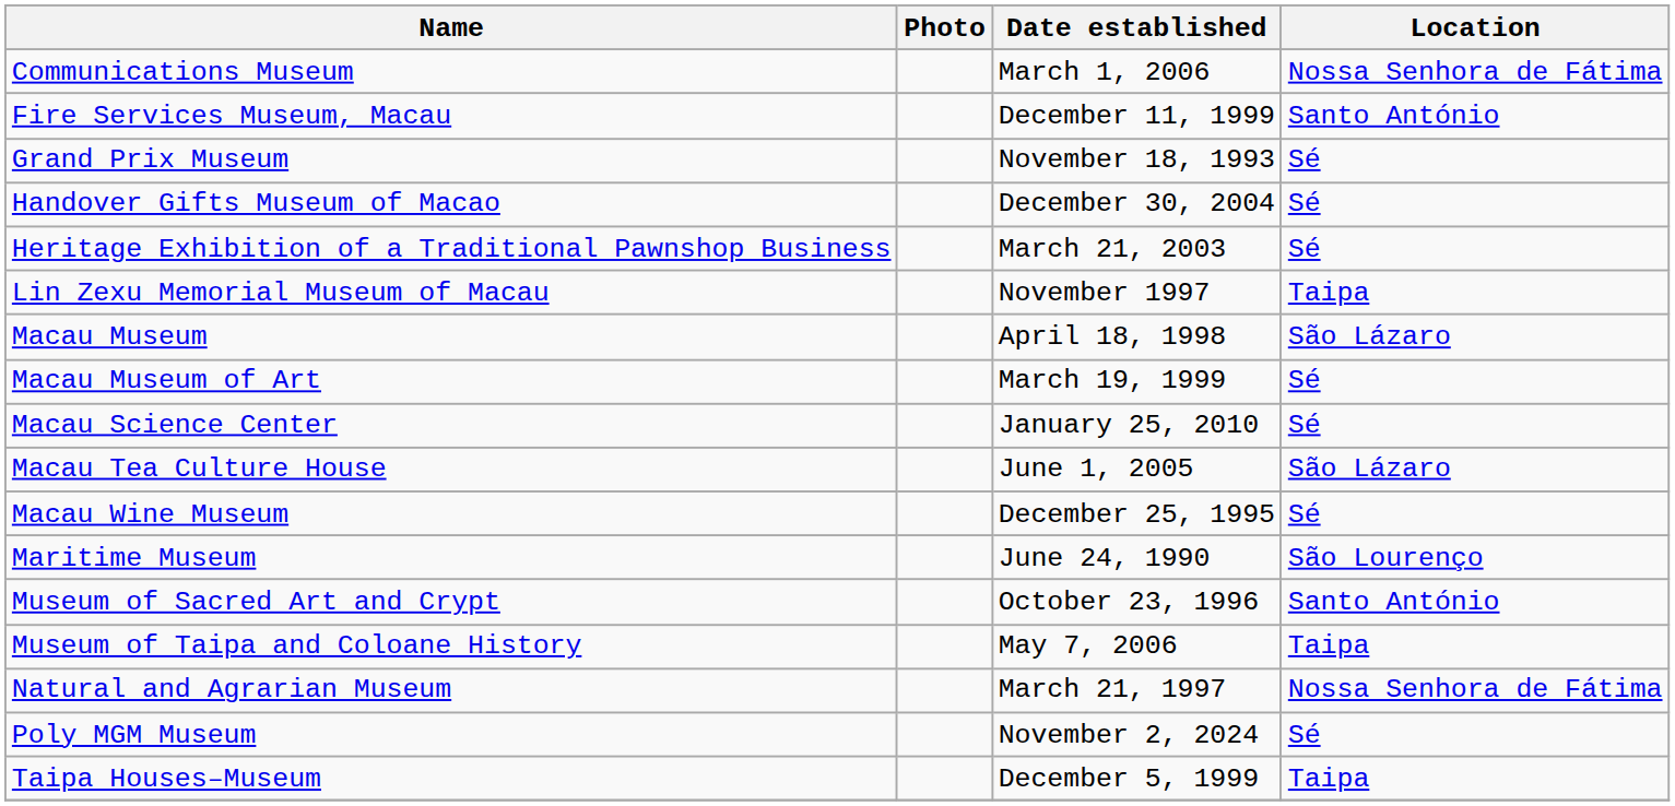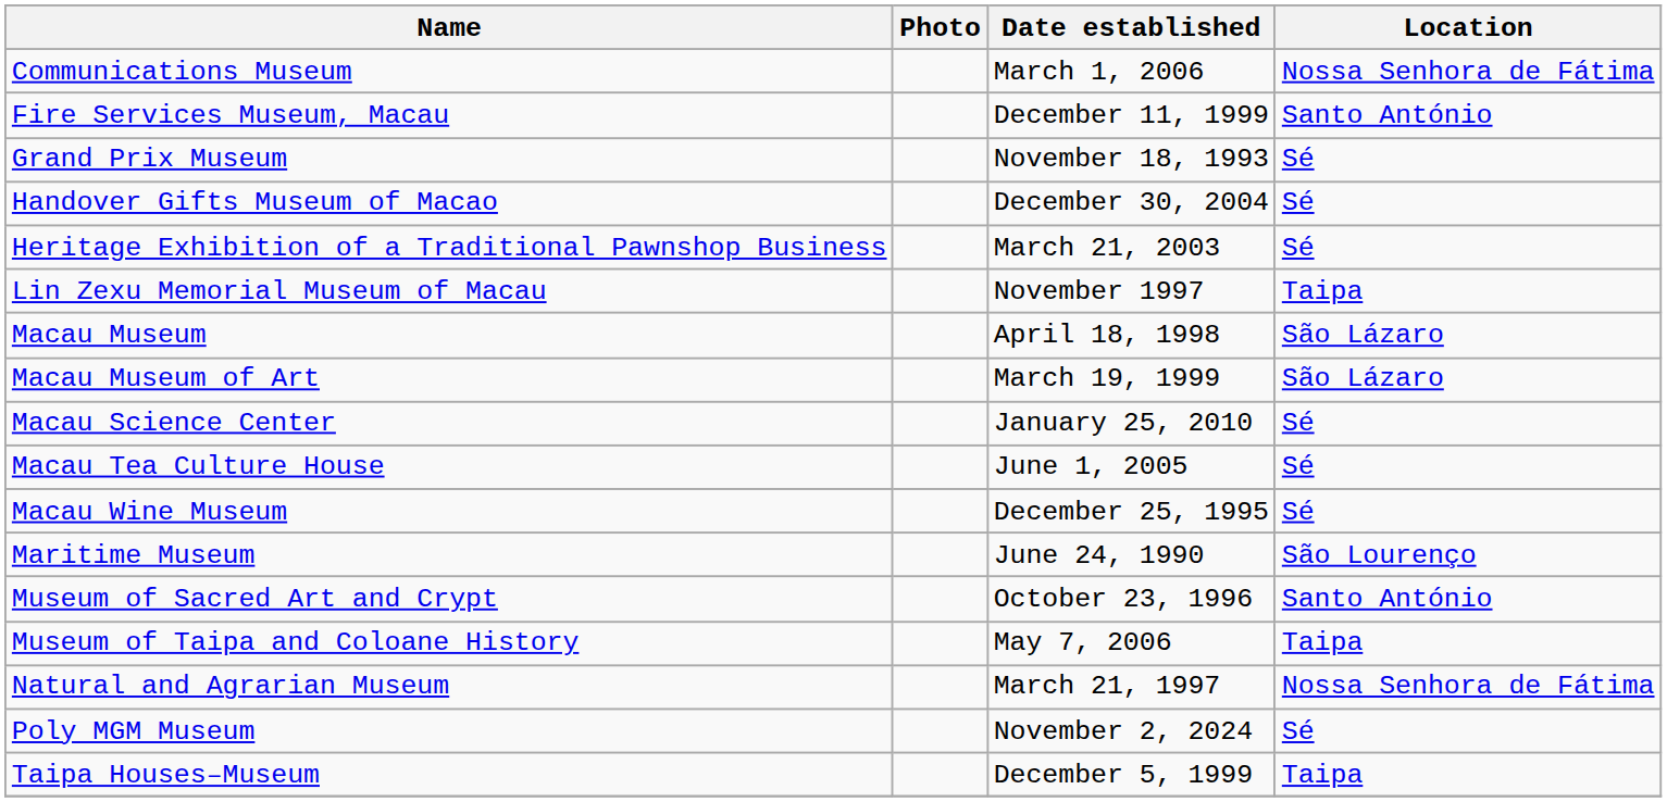Macau Museum of Art | Location: Sé -> São Lázaro
Macau Tea Culture House | Location: São Lázaro -> Sé
